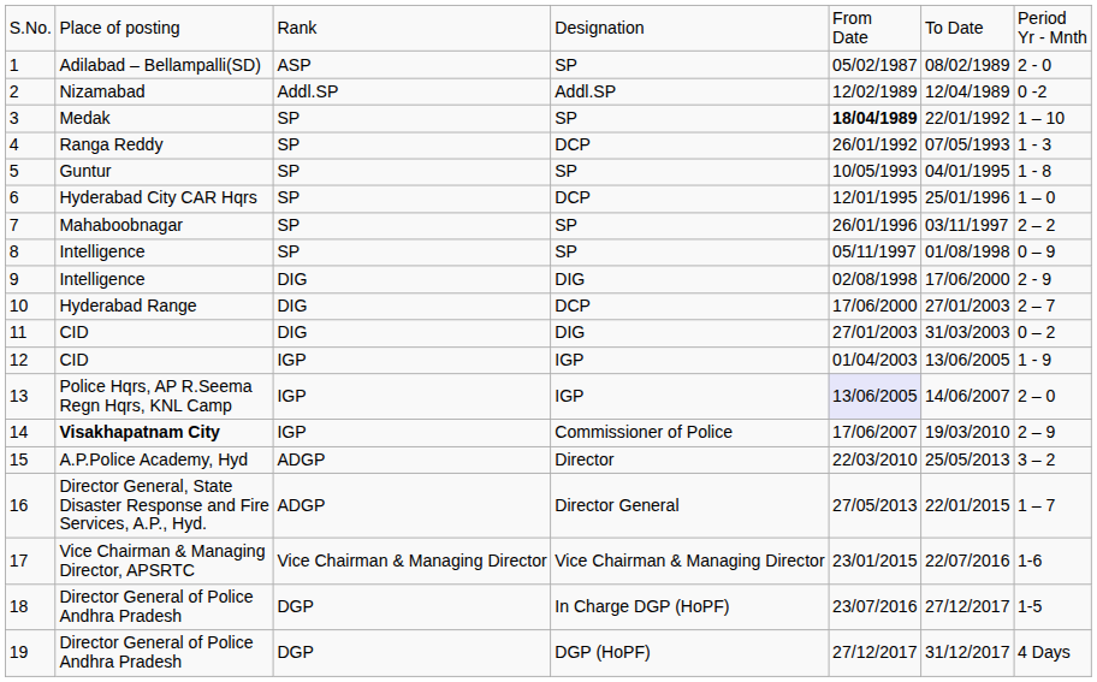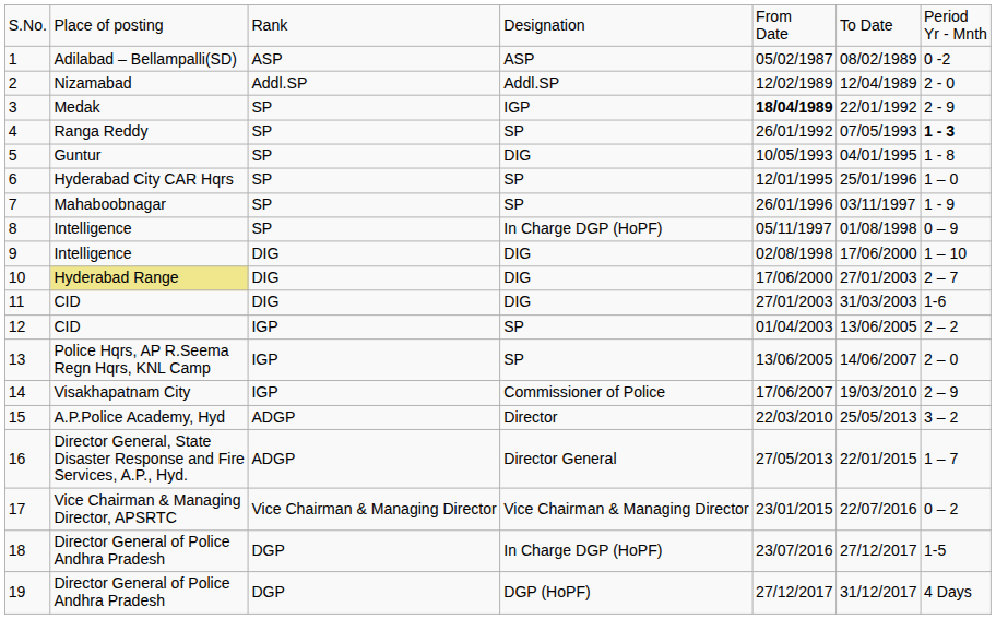1 | column 4: SP -> ASP
1 | column 7: 2 - 0 -> 0 -2
2 | column 7: 0 -2 -> 2 - 0
3 | column 4: SP -> IGP
3 | column 7: 1 – 10 -> 2 - 9
4 | column 4: DCP -> SP
4 | column 7: normal -> bold
5 | column 4: SP -> DIG
6 | column 4: DCP -> SP
7 | column 7: 2 – 2 -> 1 - 9
8 | column 4: SP -> In Charge DGP (HoPF)
9 | column 7: 2 - 9 -> 1 – 10
10 | column 2: no background -> khaki background
10 | column 4: DCP -> DIG
11 | column 7: 0 – 2 -> 1-6
12 | column 4: IGP -> SP
12 | column 7: 1 - 9 -> 2 – 2
13 | column 4: IGP -> SP
13 | column 5: lavender background -> no background
14 | column 2: bold -> normal
17 | column 7: 1-6 -> 0 – 2
